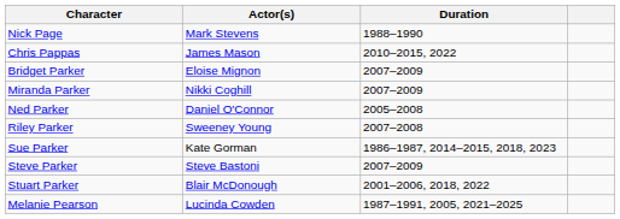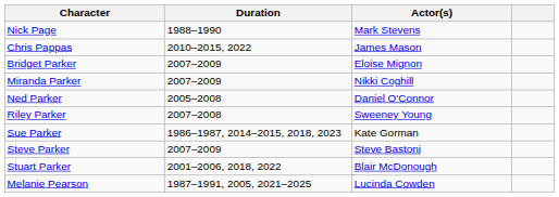columns swapped: Actor(s) <-> Duration
